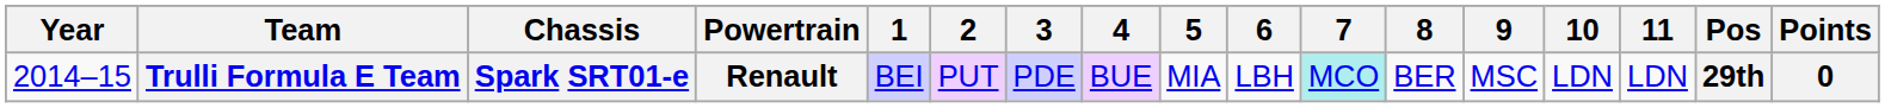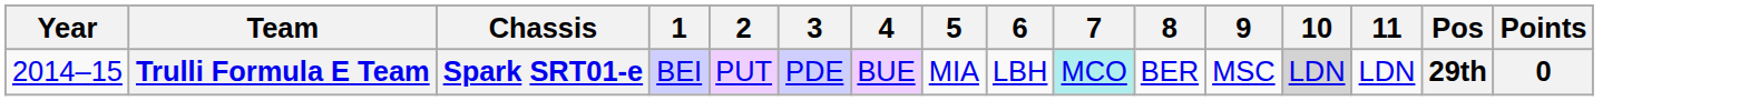- column: Powertrain | Renault
Trulli Formula E Team | 10: no background -> lightgrey background
